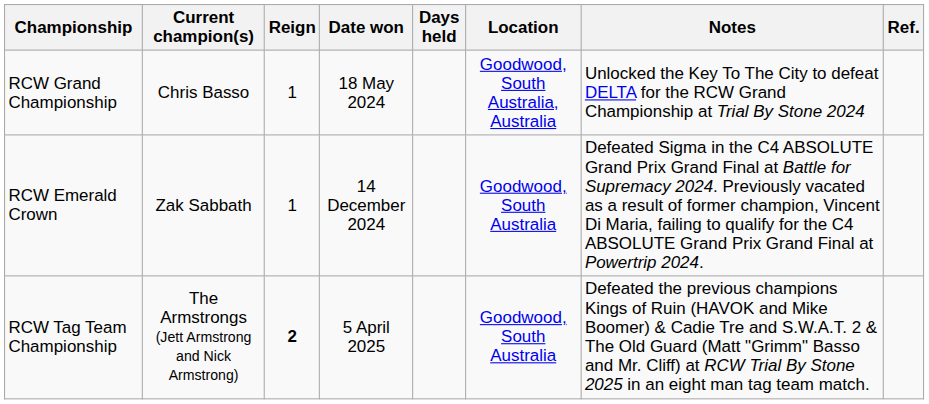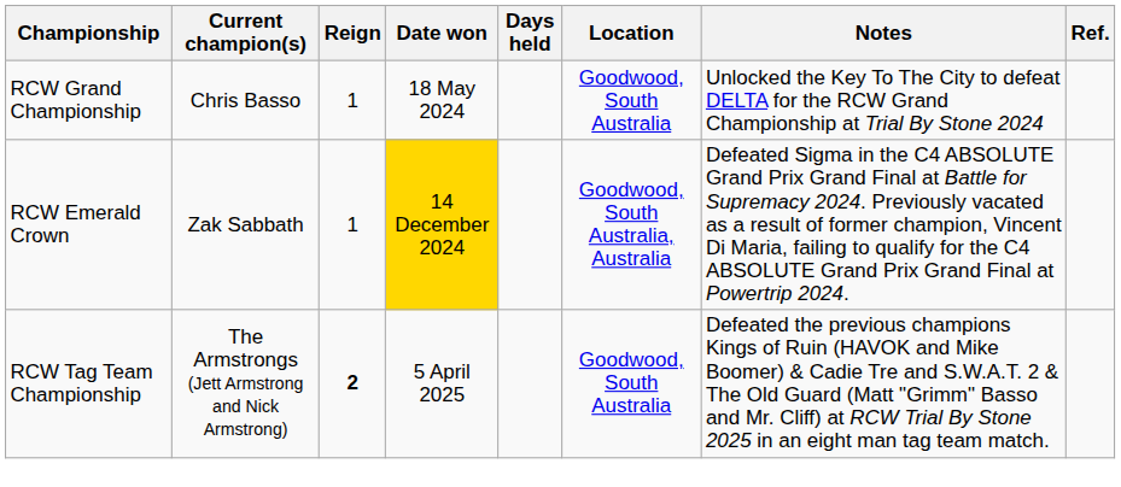RCW Grand Championship | Location: Goodwood, South Australia, Australia -> Goodwood, South Australia
RCW Emerald Crown | Date won: no background -> gold background
RCW Emerald Crown | Location: Goodwood, South Australia -> Goodwood, South Australia, Australia
